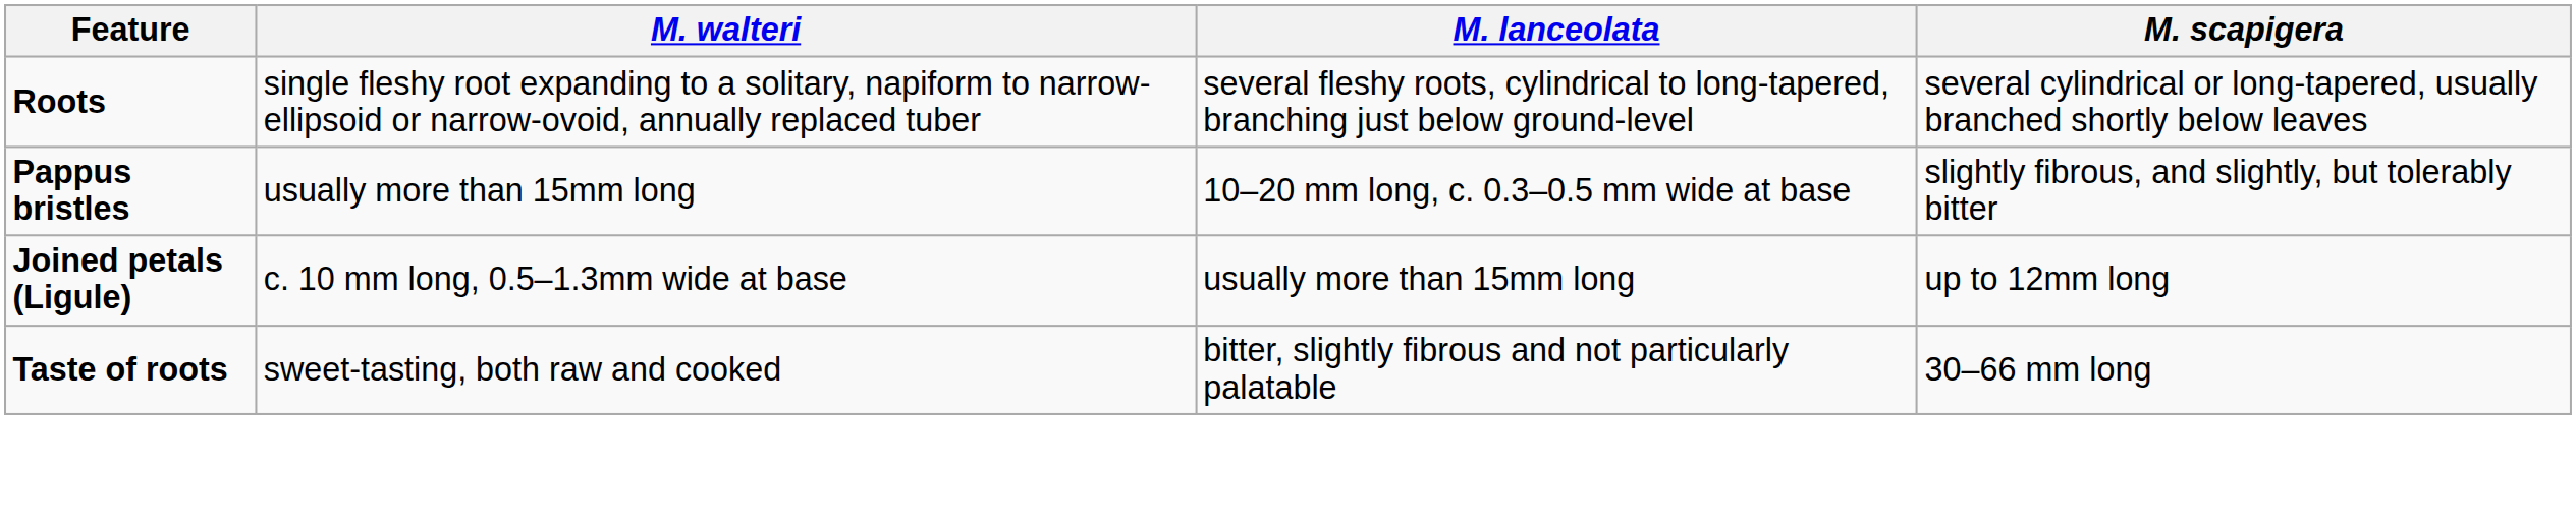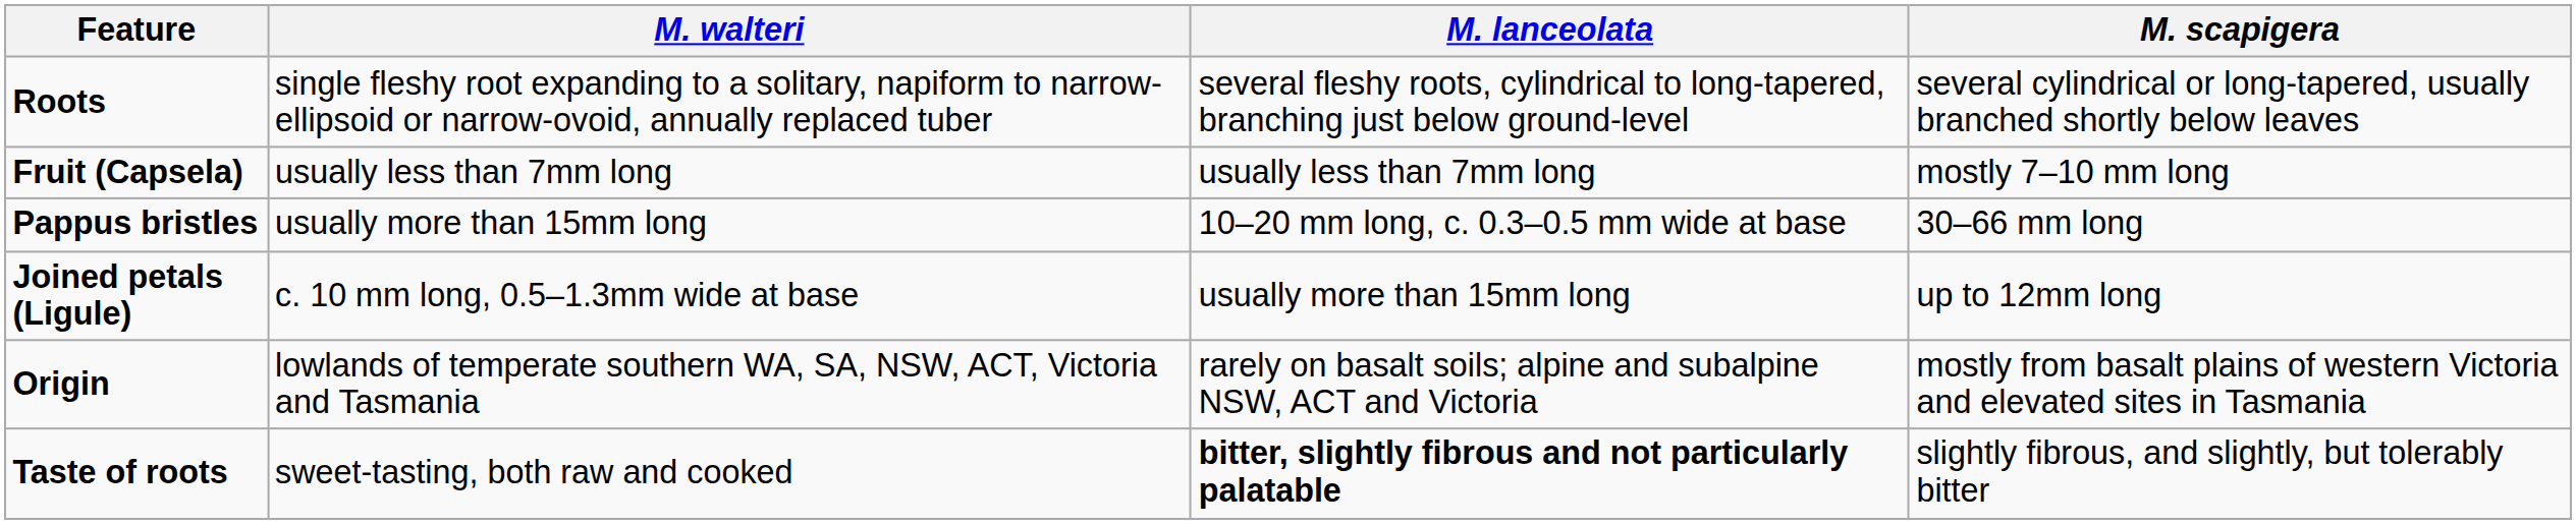+ row: Fruit (Capsela) | usually less than 7mm long | usually less than 7mm long | mostly 7–10 mm long
Pappus bristles | M. scapigera: slightly fibrous, and slightly, but tolerably bitter -> 30–66 mm long
+ row: Origin | lowlands of temperate southern WA, SA, NSW, ACT, Victoria and Tasmania | rarely on basalt soils; alpine and subalpine NSW, ACT and Victoria | mostly from basalt plains of western Victoria and elevated sites in Tasmania
Taste of roots | M. lanceolata: normal -> bold
Taste of roots | M. scapigera: 30–66 mm long -> slightly fibrous, and slightly, but tolerably bitter
